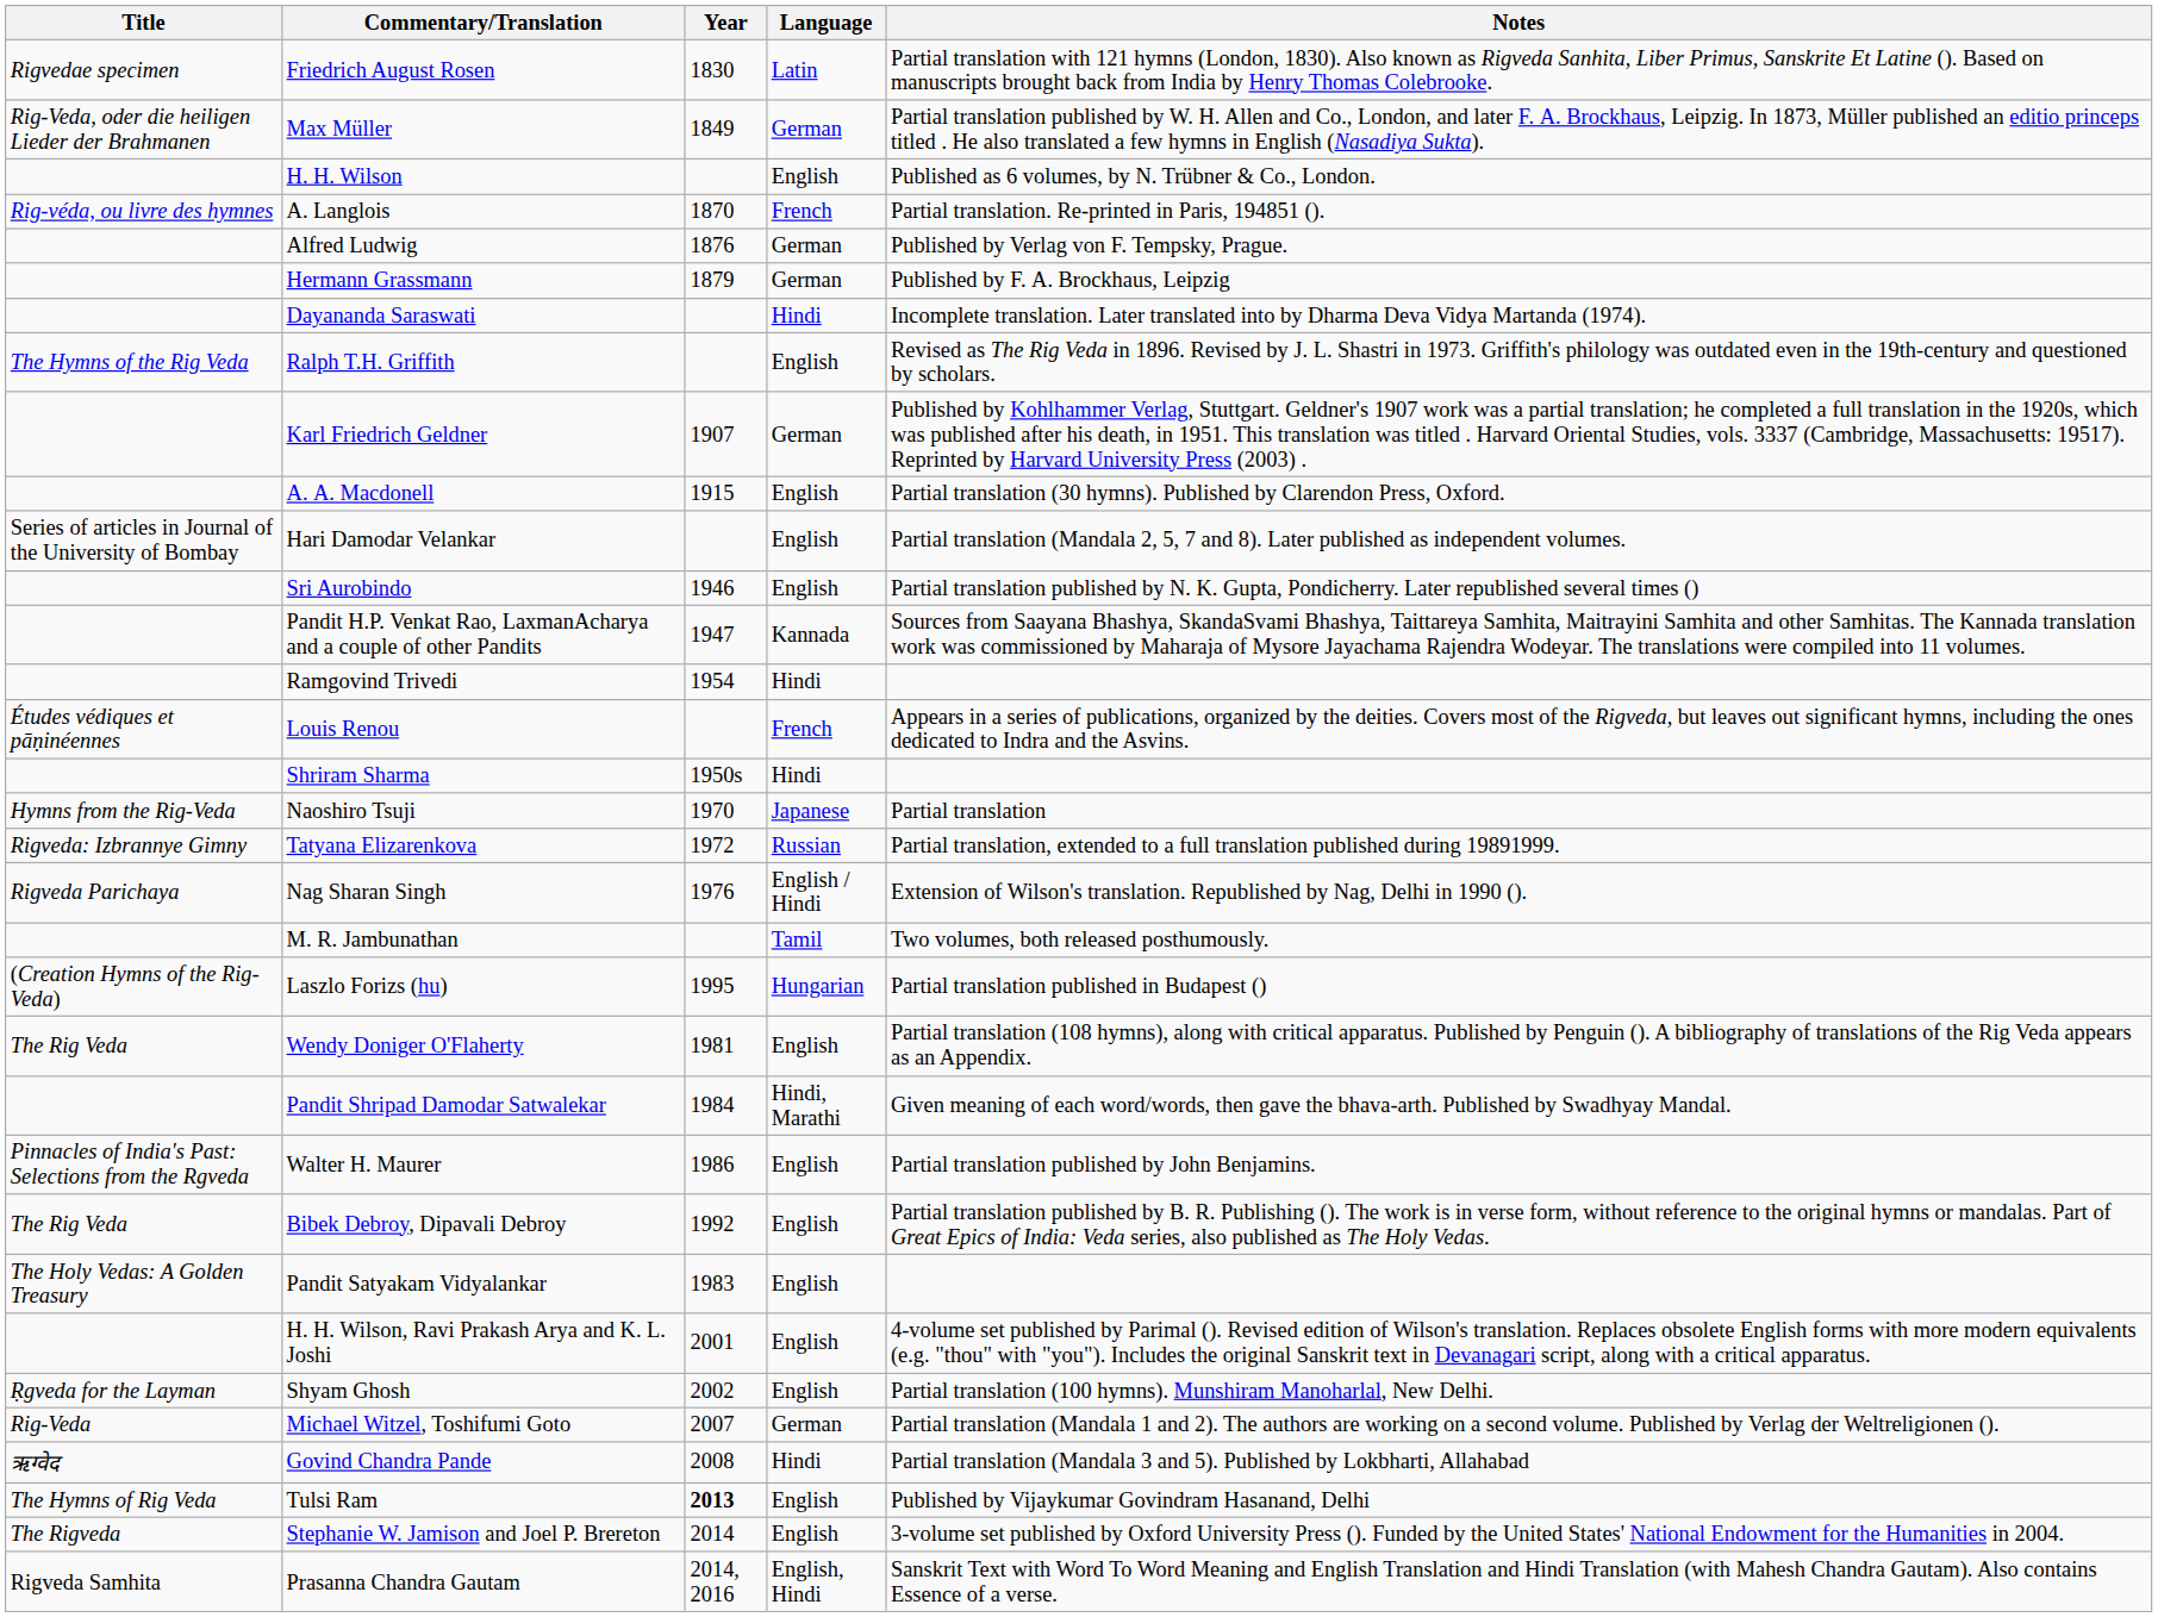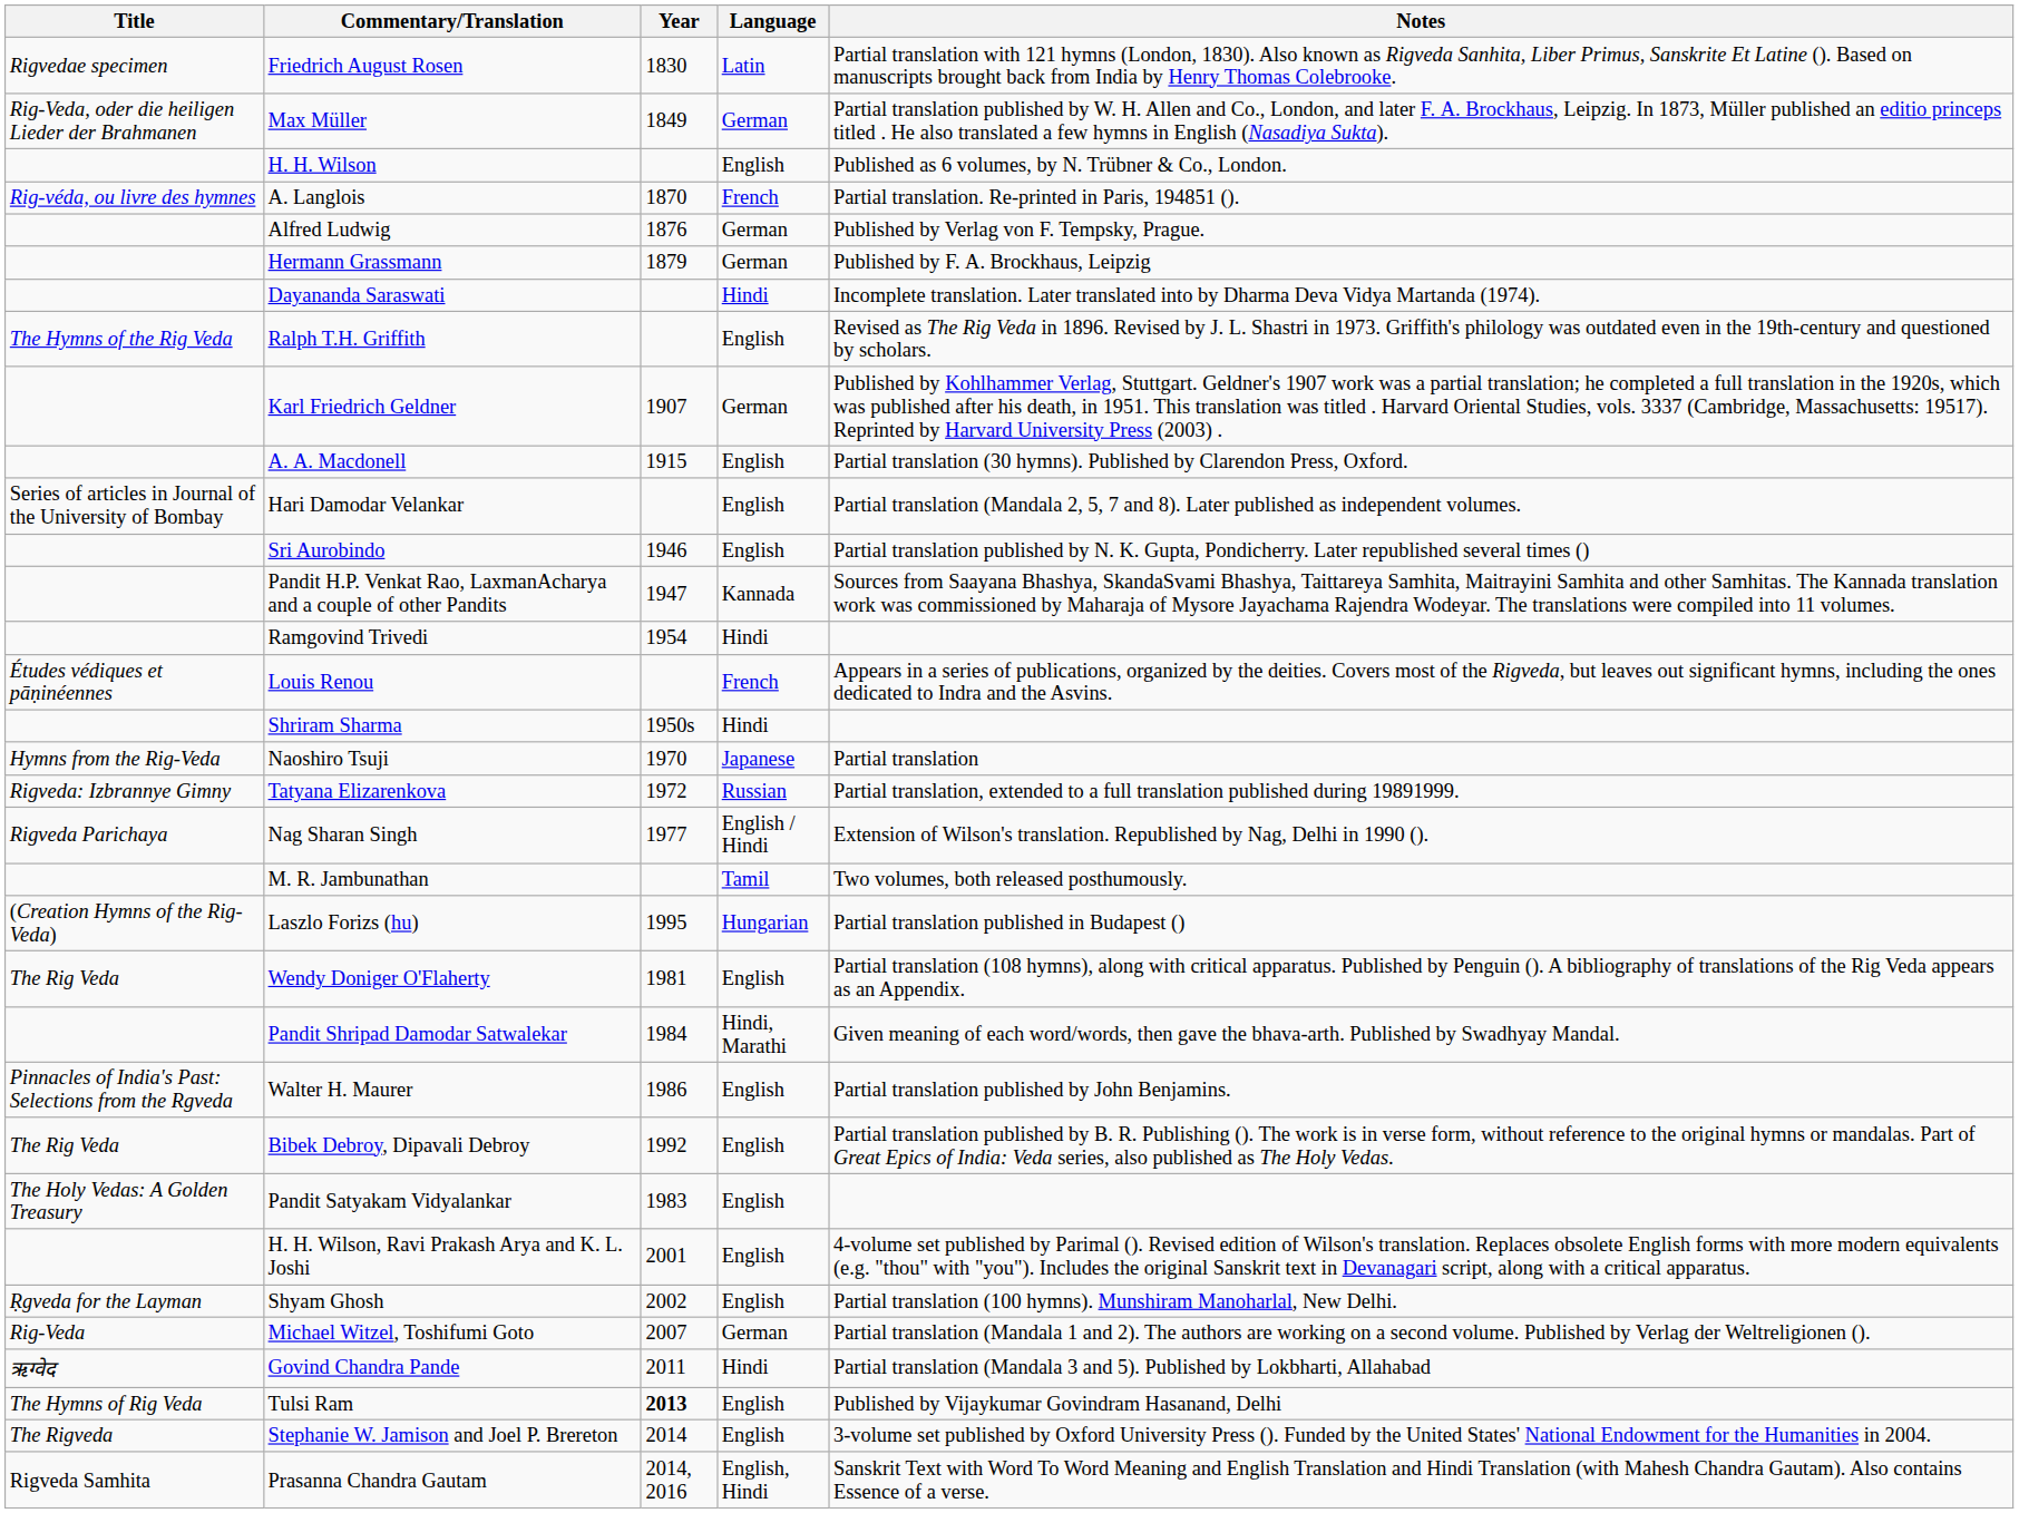Nag Sharan Singh | Year: 1976 -> 1977
Govind Chandra Pande | Year: 2008 -> 2011
